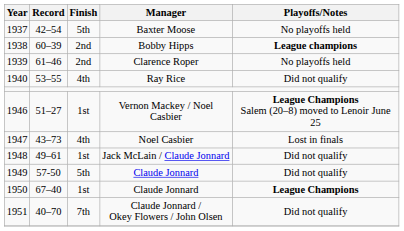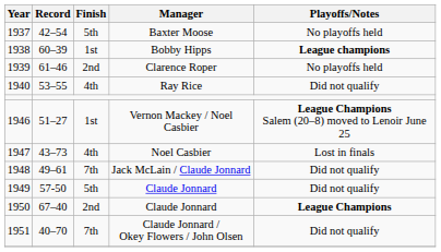Bobby Hipps | Finish: 2nd -> 1st
Jack McLain / Claude Jonnard | Finish: 1st -> 7th
1950 / Claude Jonnard | Finish: 1st -> 2nd
